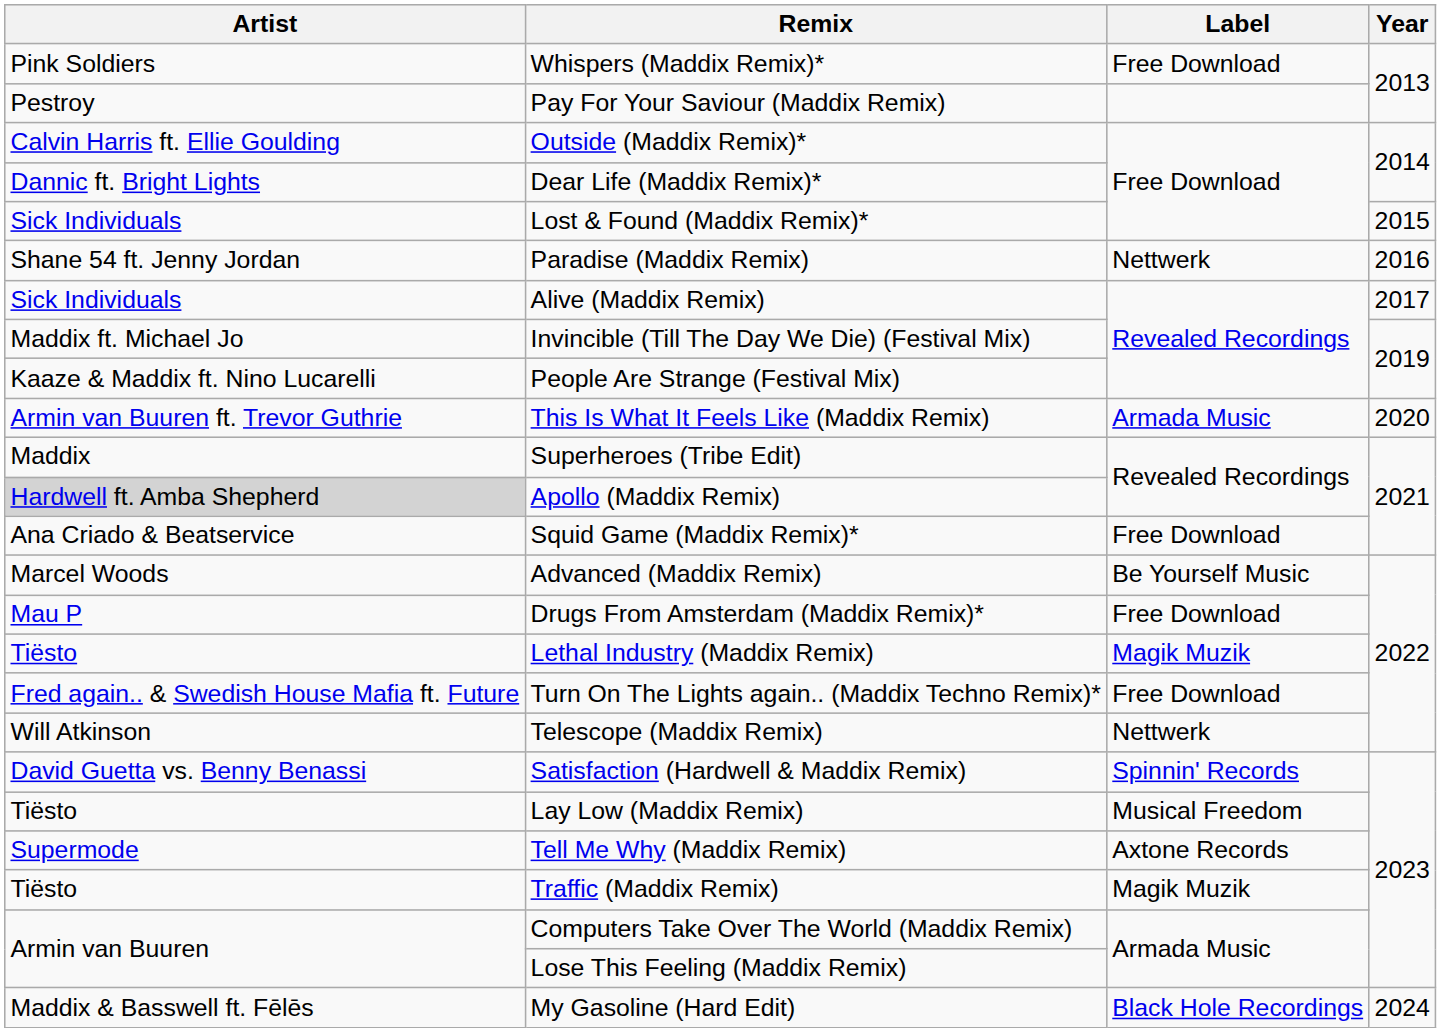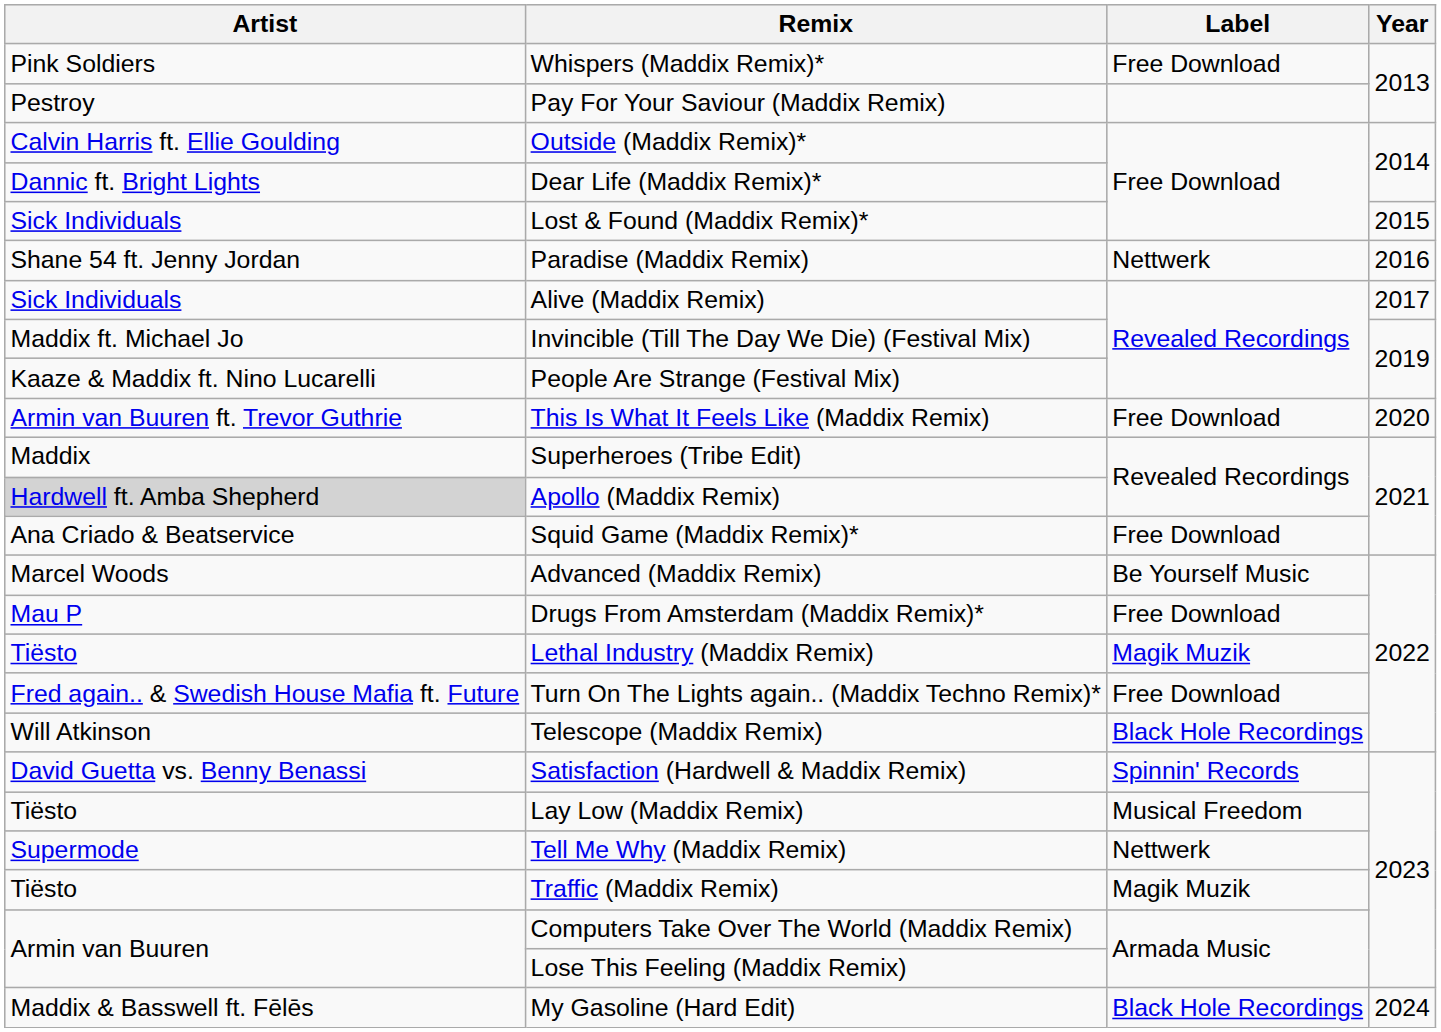This Is What It Feels Like (Maddix Remix) | Label: Armada Music -> Free Download
Telescope (Maddix Remix) | Label: Nettwerk -> Black Hole Recordings
Tell Me Why (Maddix Remix) | Label: Axtone Records -> Nettwerk
